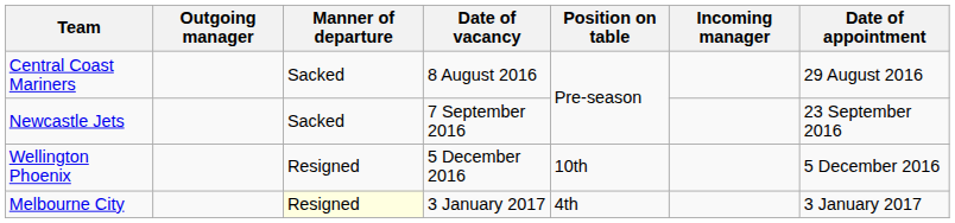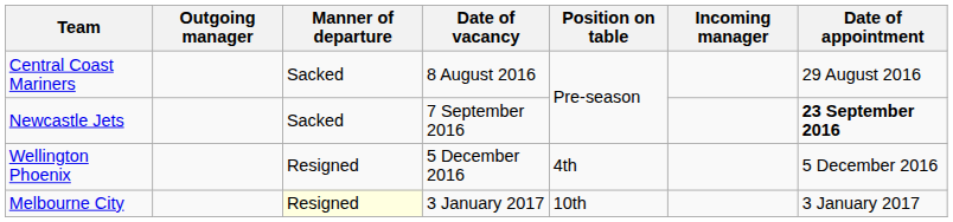Newcastle Jets | Date of appointment: normal -> bold
Wellington Phoenix | Position on table: 10th -> 4th
Melbourne City | Position on table: 4th -> 10th
